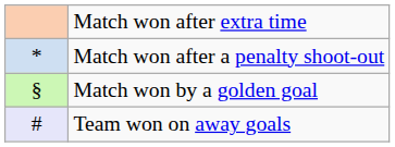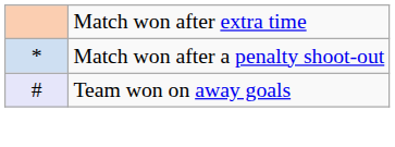- row: § | Match won by a golden goal
